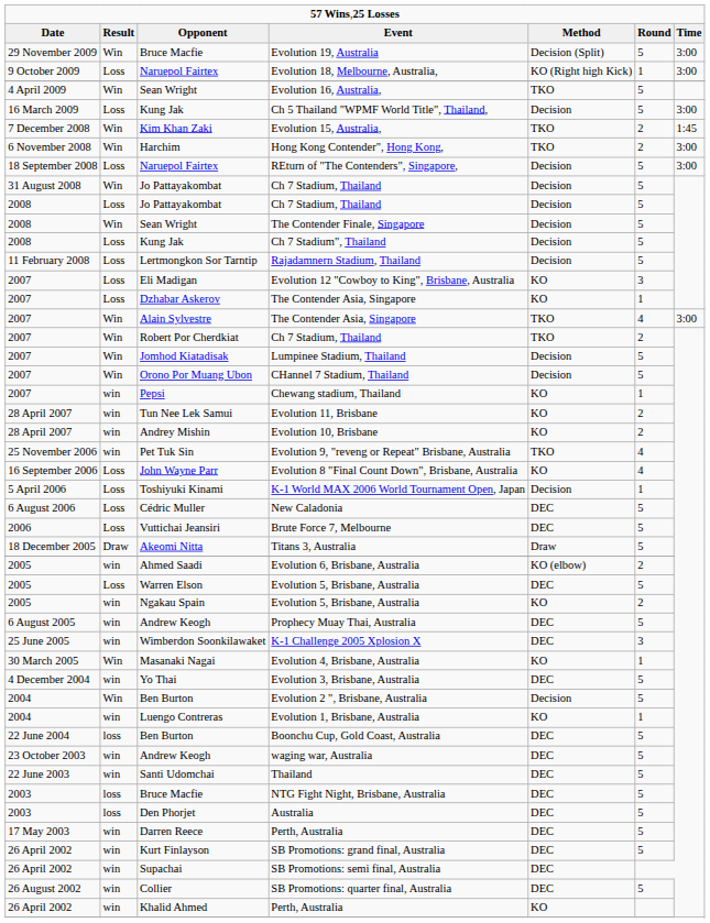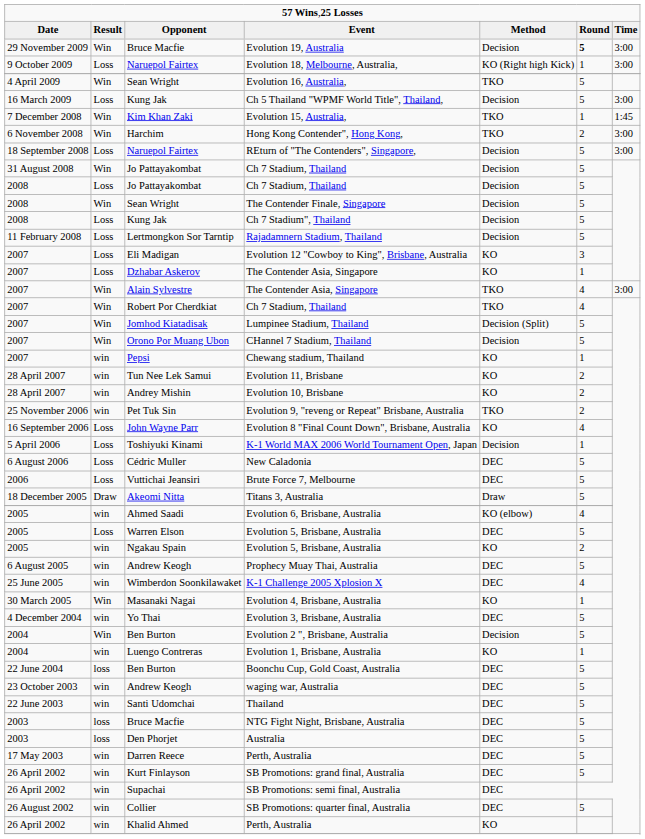Evolution 19, Australia | column 5: Decision (Split) -> Decision
Evolution 19, Australia | column 6: normal -> bold
Evolution 15, Australia, | column 6: 2 -> 1
Robert Por Cherdkiat / Ch 7 Stadium, Thailand | column 6: 2 -> 4
Lumpinee Stadium, Thailand | column 5: Decision -> Decision (Split)
Evolution 9, "reveng or Repeat" Brisbane, Australia | column 6: 4 -> 2
Evolution 6, Brisbane, Australia | column 6: 2 -> 4
K-1 Challenge 2005 Xplosion X | column 6: 3 -> 4
